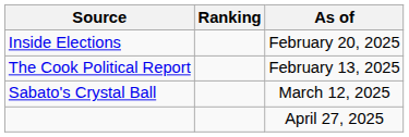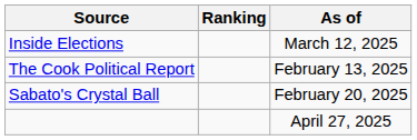Inside Elections | As of: February 20, 2025 -> March 12, 2025
Sabato's Crystal Ball | As of: March 12, 2025 -> February 20, 2025
